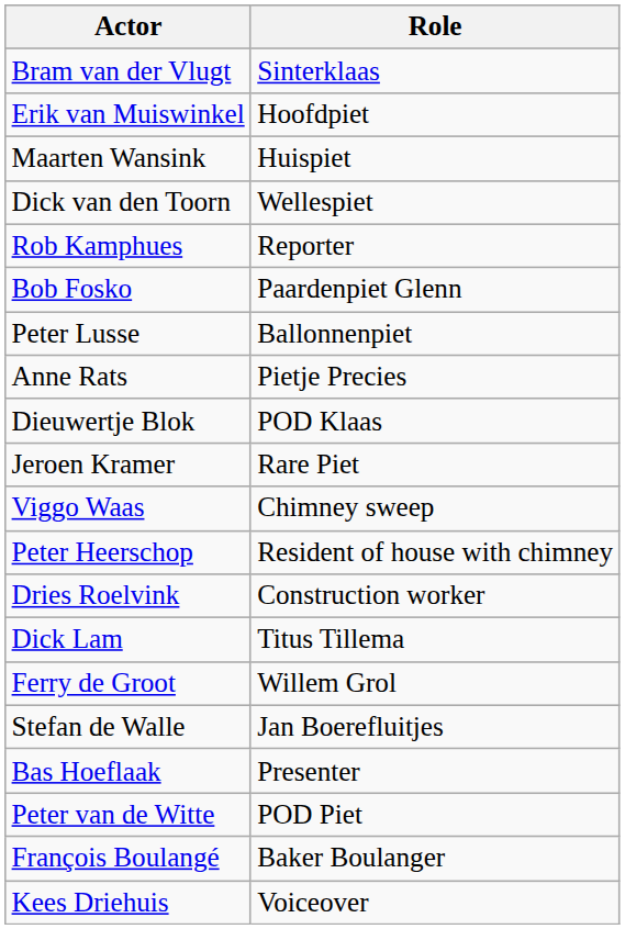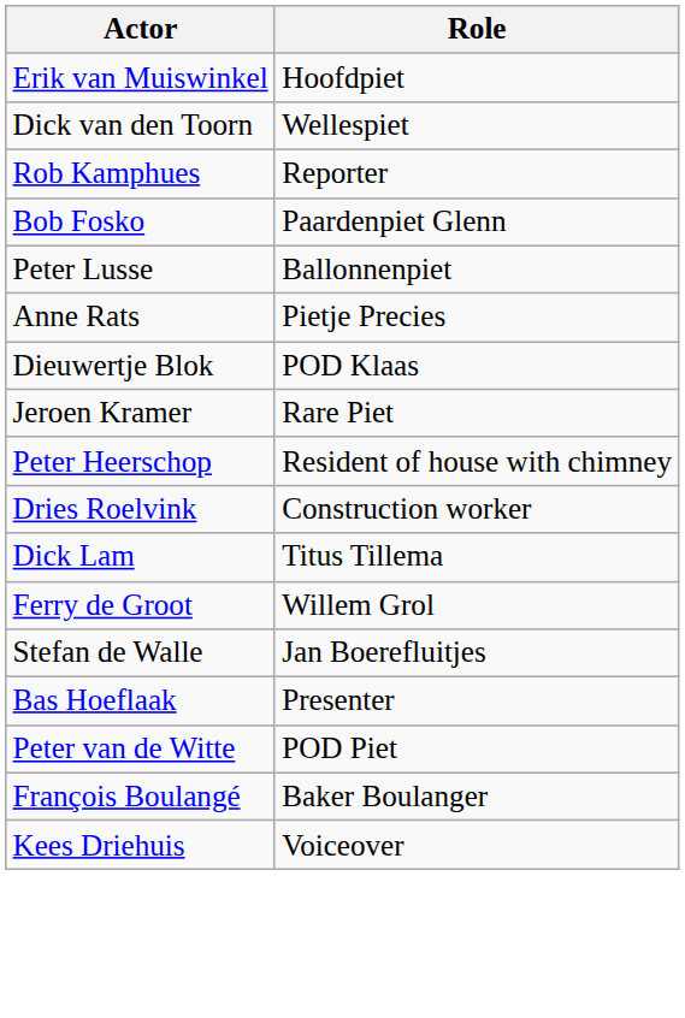- row: Bram van der Vlugt | Sinterklaas
- row: Maarten Wansink | Huispiet
- row: Viggo Waas | Chimney sweep
